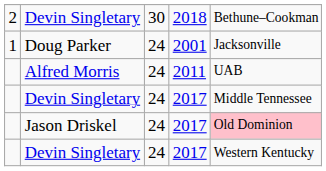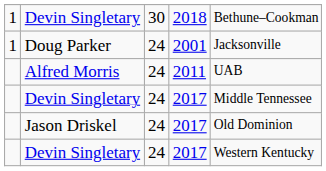Devin Singletary / 2018 | column 1: 2 -> 1
Jason Driskel | column 5: pink background -> no background
